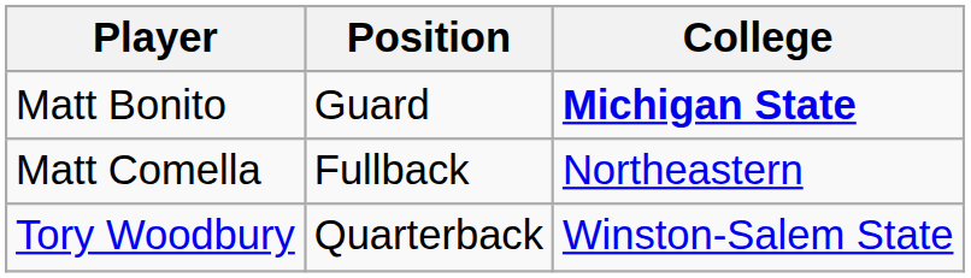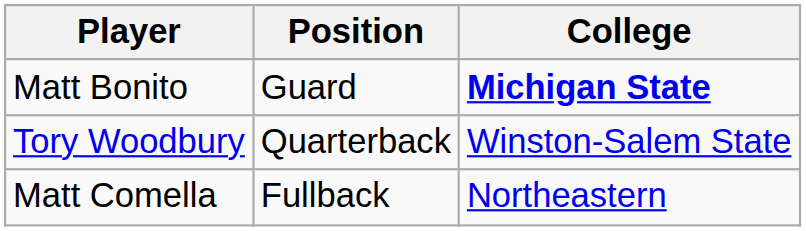rows swapped: Matt Comella <-> Tory Woodbury
